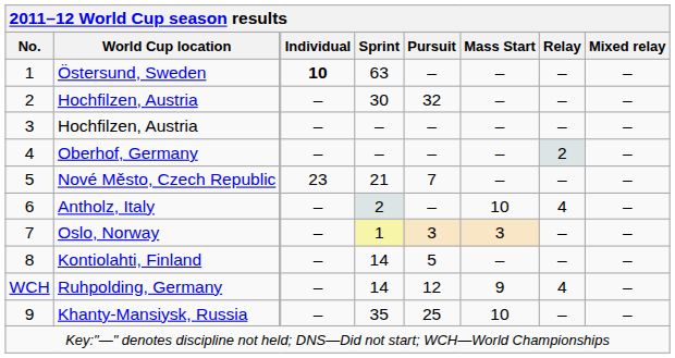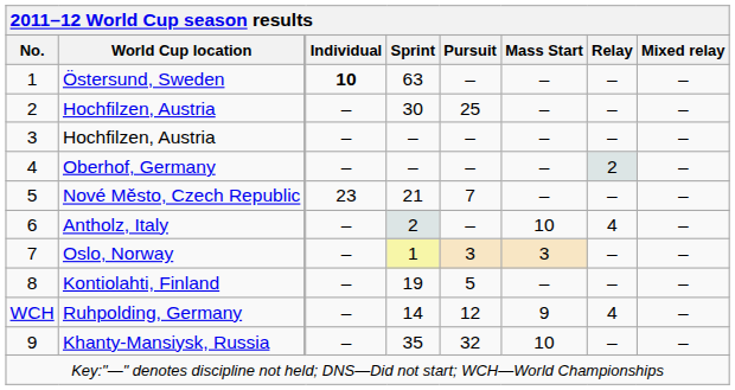2 / Hochfilzen, Austria | Pursuit: 32 -> 25
Kontiolahti, Finland | Sprint: 14 -> 19
Khanty-Mansiysk, Russia | Pursuit: 25 -> 32
